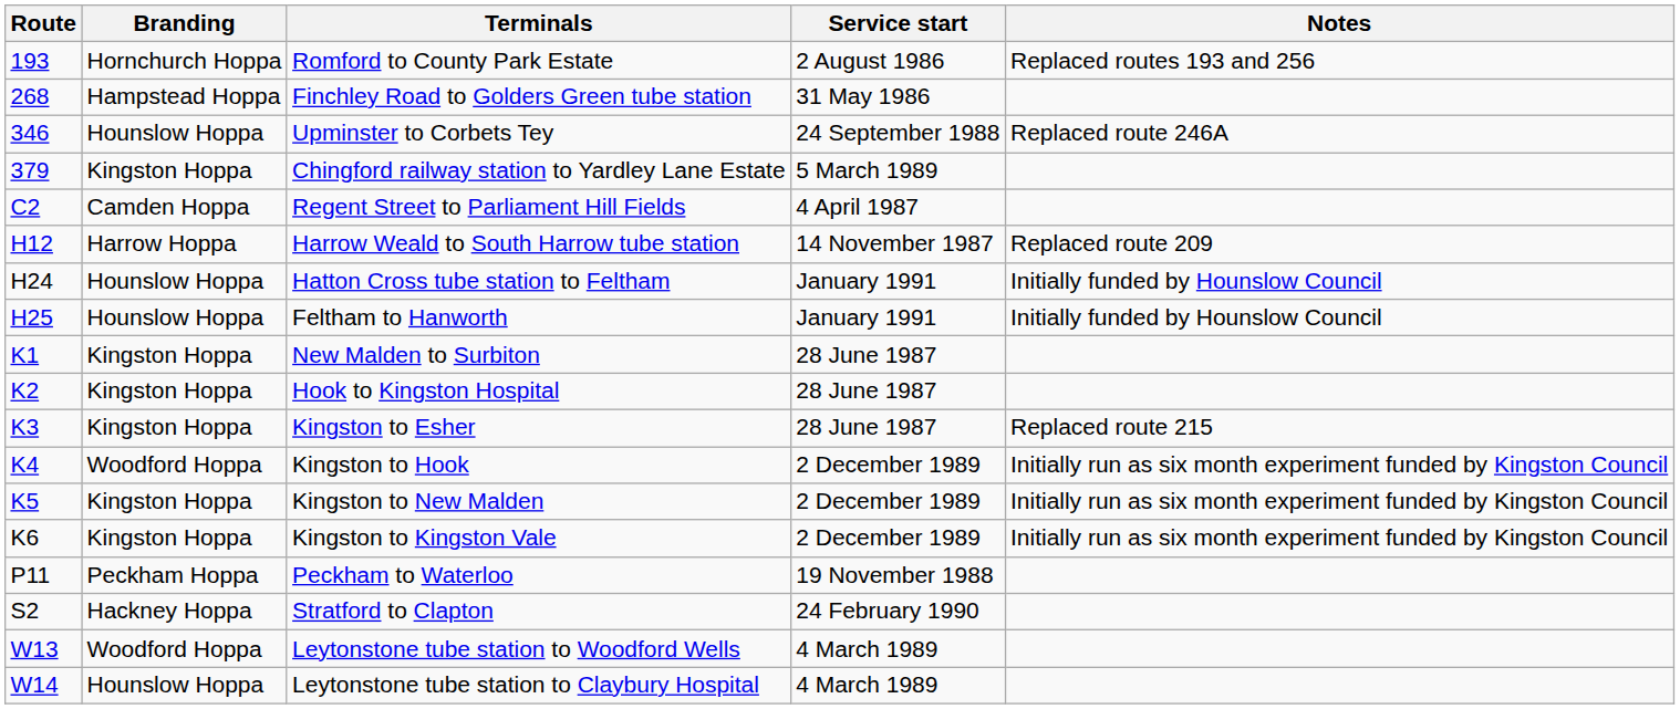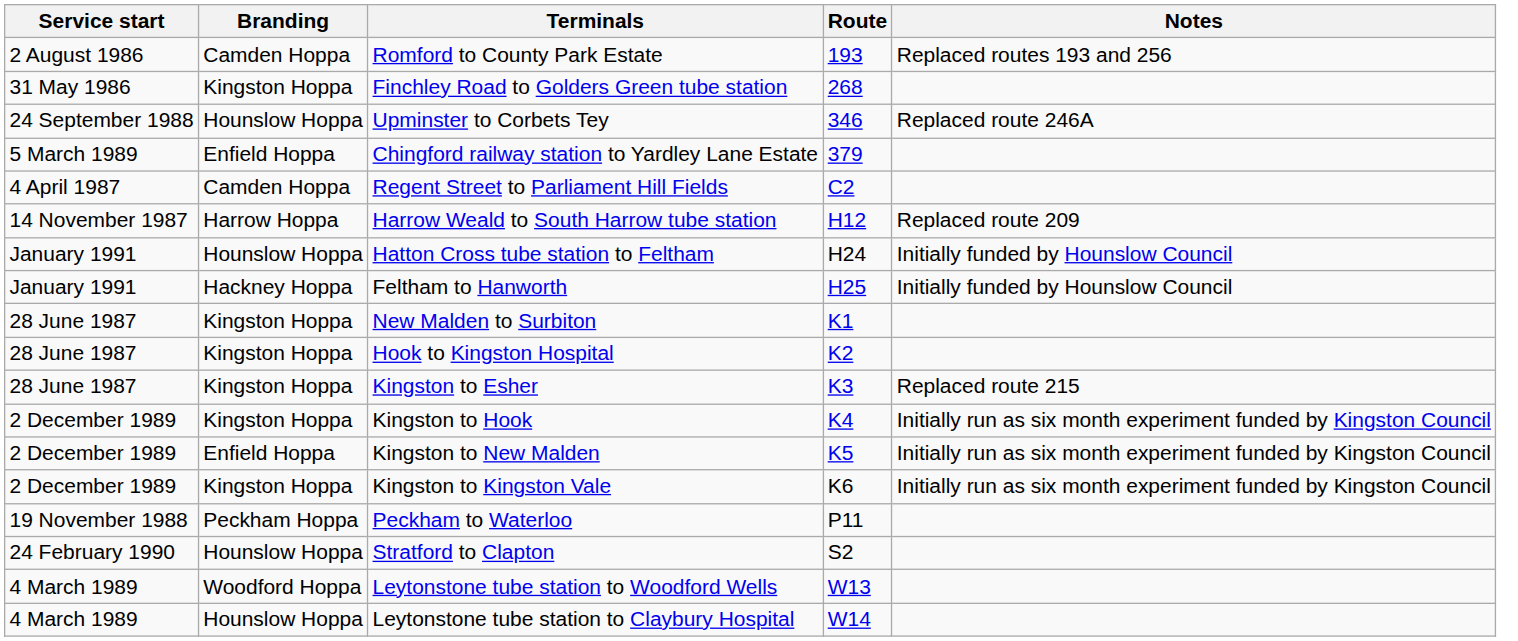columns swapped: Route <-> Service start
Romford to County Park Estate | Branding: Hornchurch Hoppa -> Camden Hoppa
Finchley Road to Golders Green tube station | Branding: Hampstead Hoppa -> Kingston Hoppa
Chingford railway station to Yardley Lane Estate | Branding: Kingston Hoppa -> Enfield Hoppa
Feltham to Hanworth | Branding: Hounslow Hoppa -> Hackney Hoppa
Kingston to Hook | Branding: Woodford Hoppa -> Kingston Hoppa
Kingston to New Malden | Branding: Kingston Hoppa -> Enfield Hoppa
Stratford to Clapton | Branding: Hackney Hoppa -> Hounslow Hoppa
